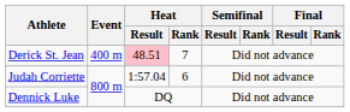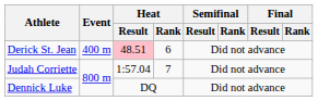Derick St. Jean | Heat / Rank: 7 -> 6
Judah Corriette | Heat / Rank: 6 -> 7
